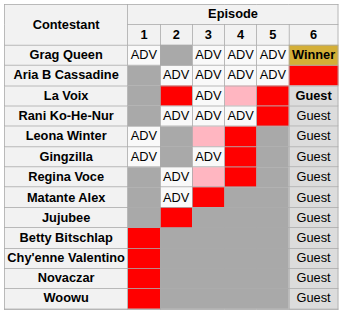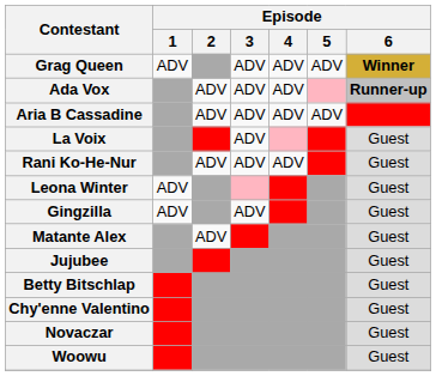+ row: Ada Vox | ADV | ADV | ADV | Runner-up
La Voix | Episode / 6: bold -> normal
- row: Regina Voce | ADV | Guest
